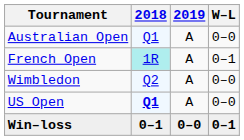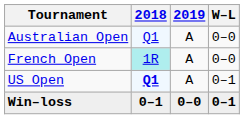French Open | W–L: 0–1 -> 0–0
- row: Wimbledon | Q2 | A | 0–0
US Open | W–L: 0–0 -> 0–1
